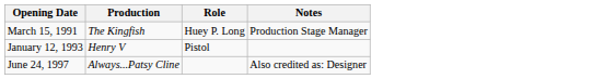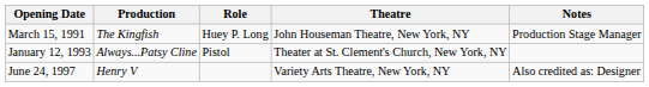+ column: Theatre | John Houseman Theatre, New York, NY | Theater at St. Clement's Church, New York, NY | Variety Arts Theatre, New York, NY
January 12, 1993 | Production: Henry V -> Always...Patsy Cline
June 24, 1997 | Production: Always...Patsy Cline -> Henry V
